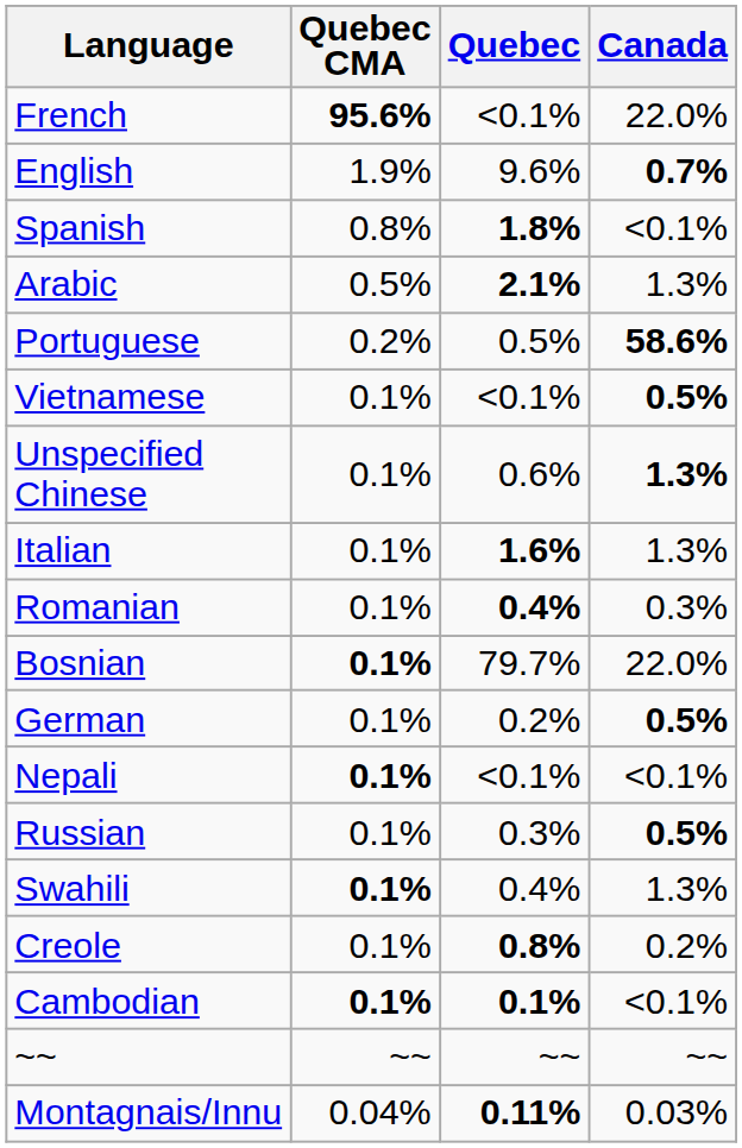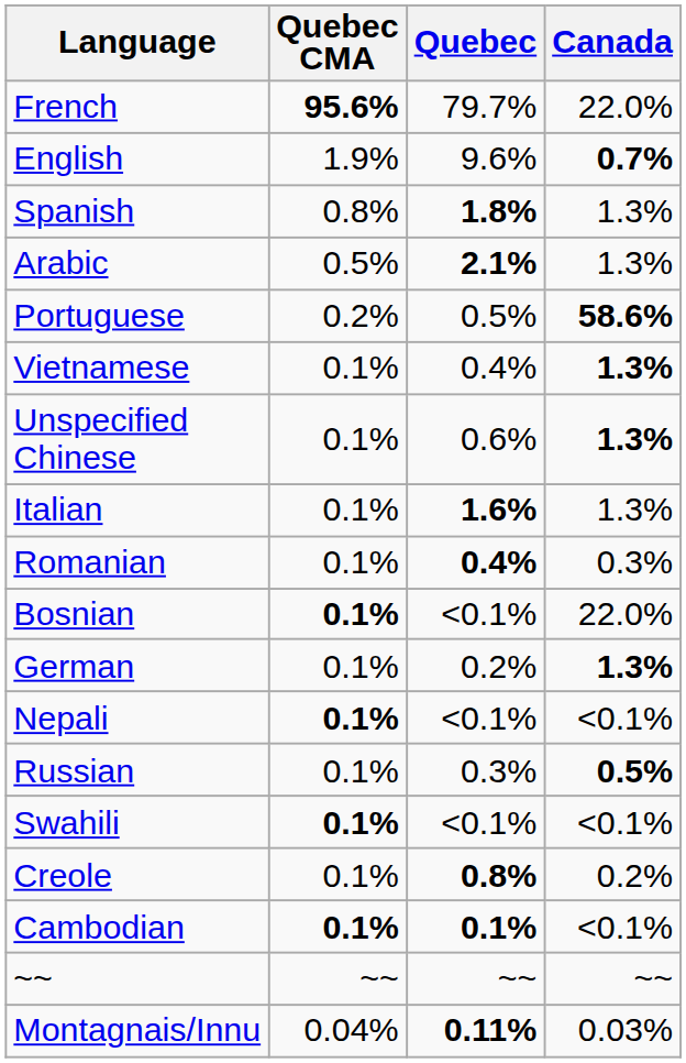French | Quebec: <0.1% -> 79.7%
Spanish | Canada: <0.1% -> 1.3%
Vietnamese | Quebec: <0.1% -> 0.4%
Vietnamese | Canada: 0.5% -> 1.3%
Bosnian | Quebec: 79.7% -> <0.1%
German | Canada: 0.5% -> 1.3%
Swahili | Quebec: 0.4% -> <0.1%
Swahili | Canada: 1.3% -> <0.1%
